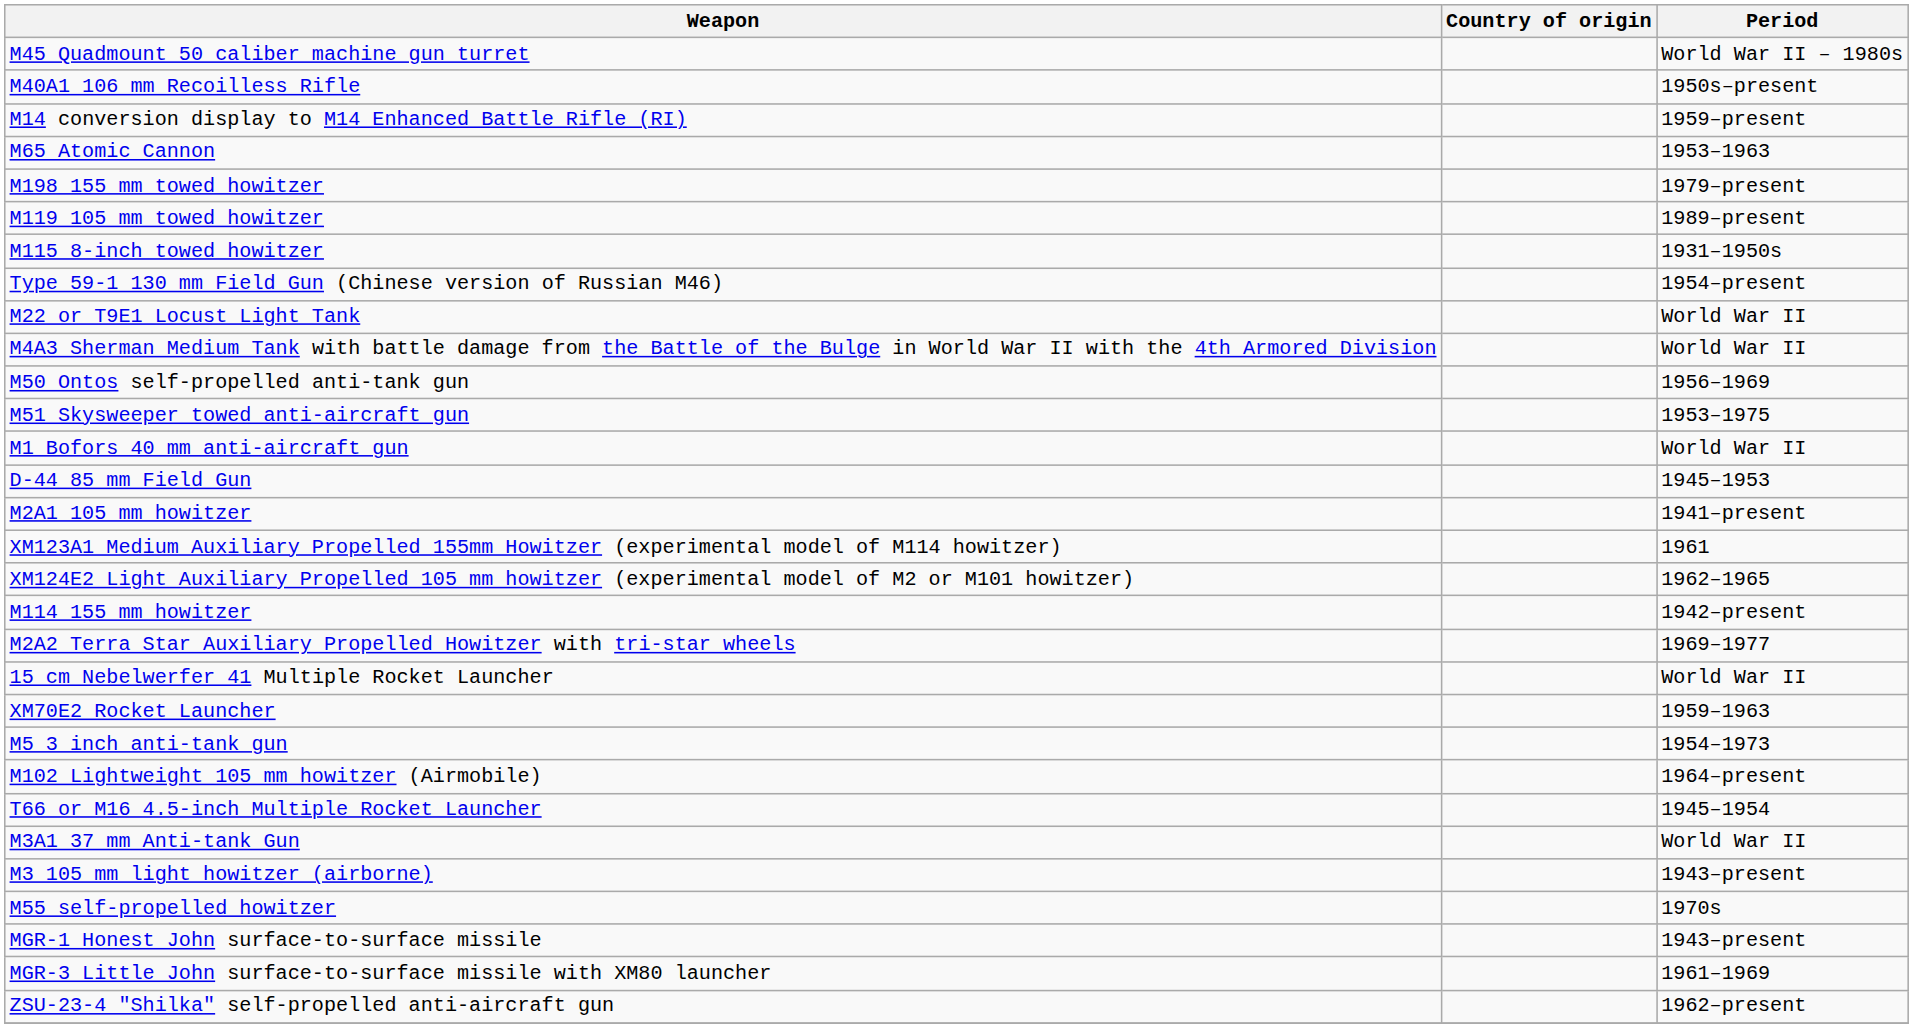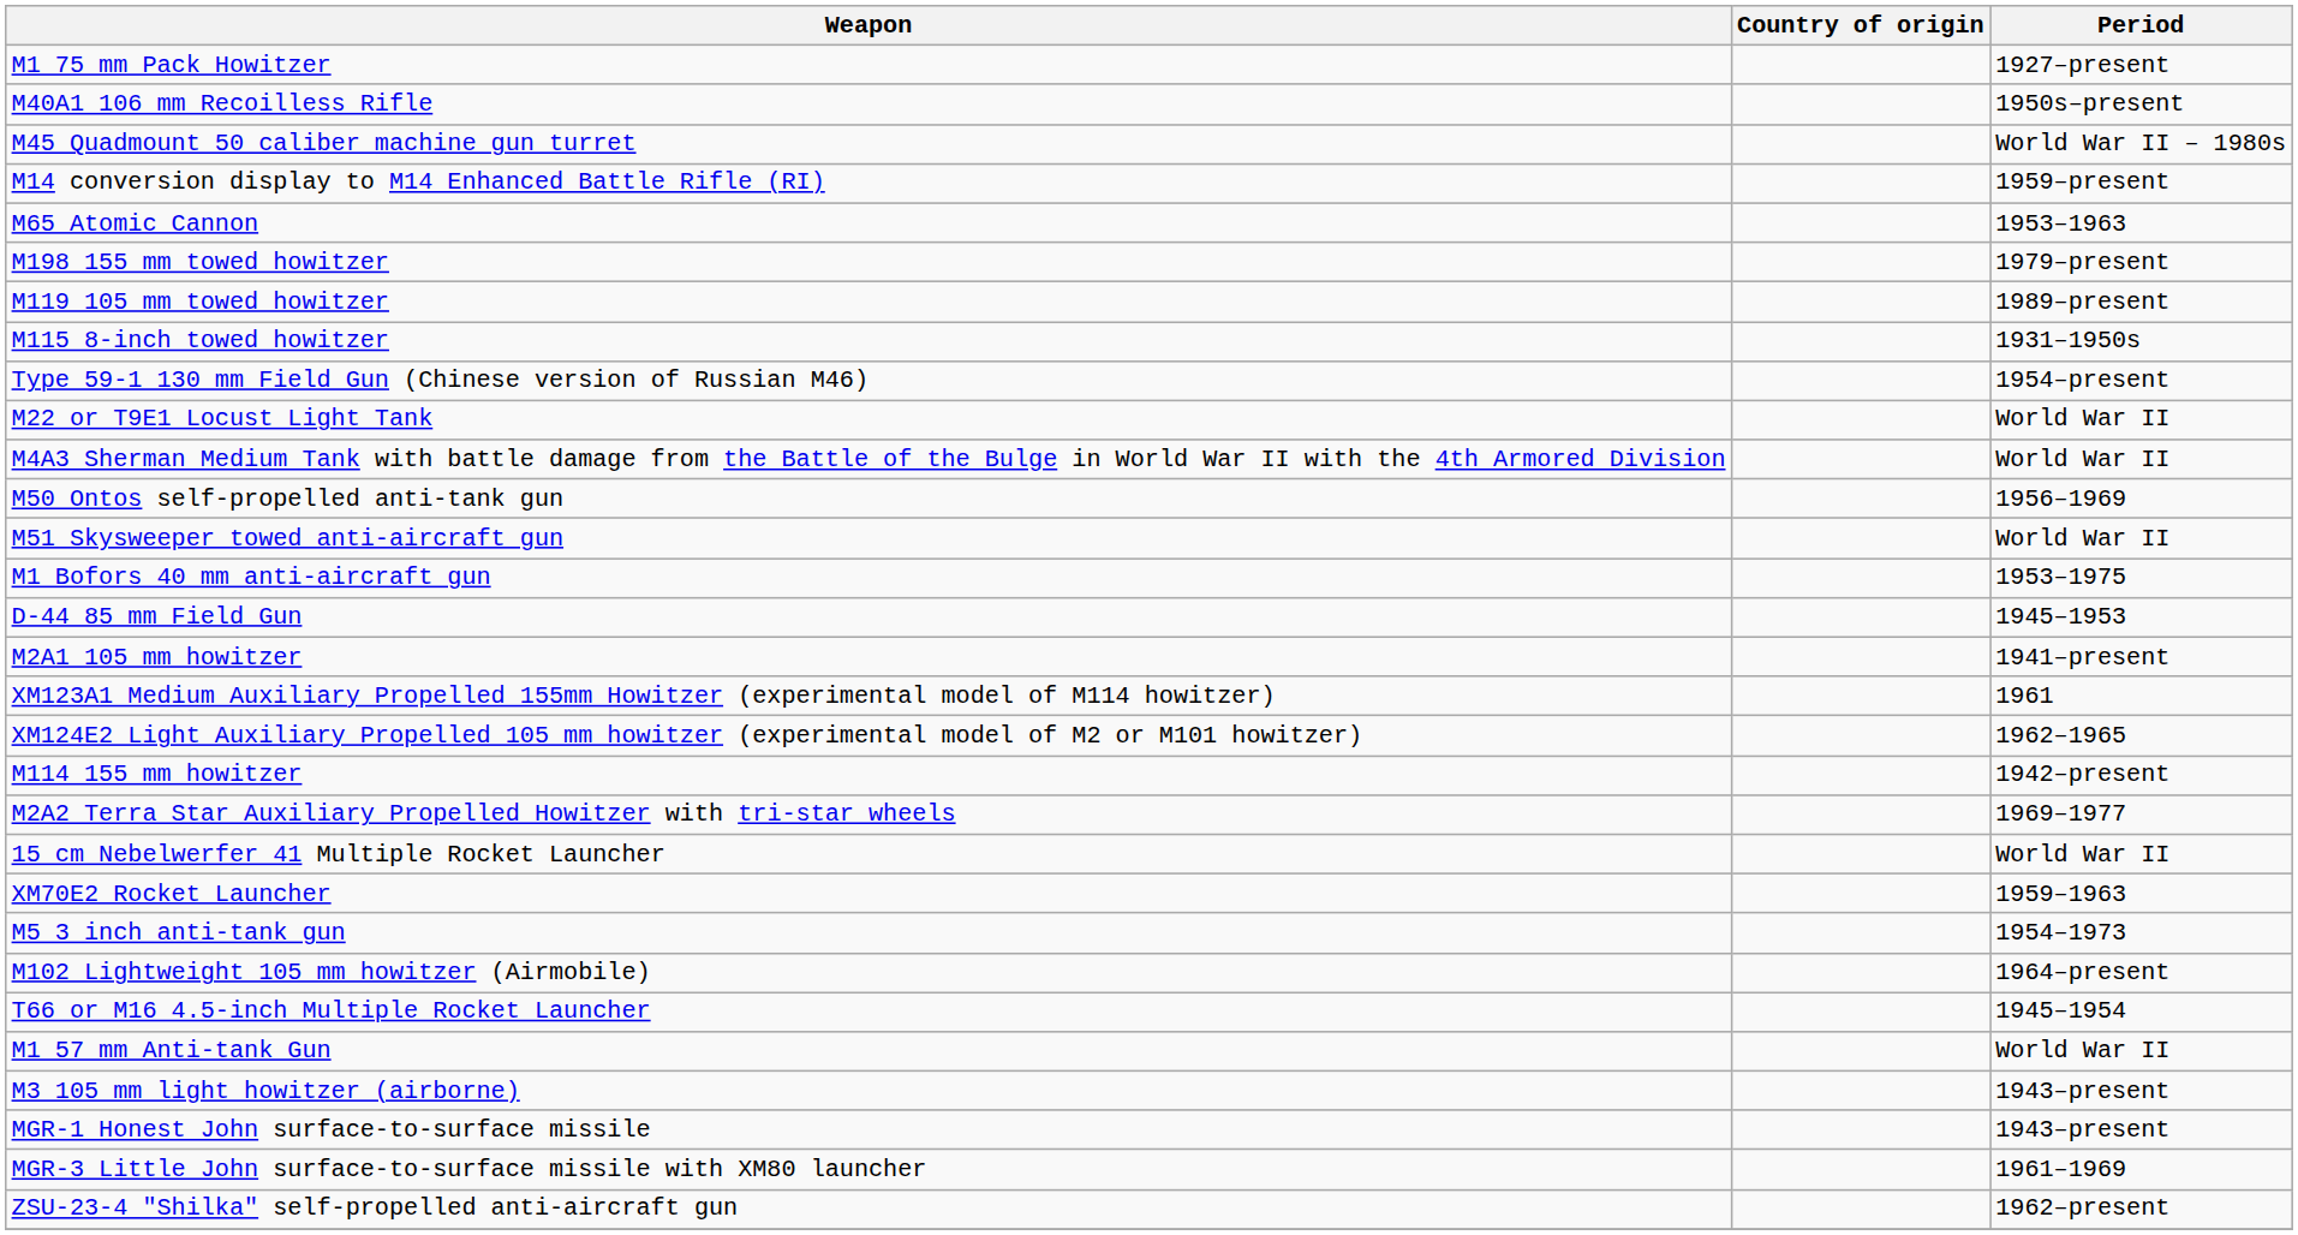+ row: M1 75 mm Pack Howitzer | 1927–present
rows swapped: M40A1 106 mm Recoilless Rifle <-> M45 Quadmount 50 caliber machine gun turret
M51 Skysweeper towed anti-aircraft gun | Period: 1953–1975 -> World War II
M1 Bofors 40 mm anti-aircraft gun | Period: World War II -> 1953–1975
- row: M3A1 37 mm Anti-tank Gun | World War II
+ row: M1 57 mm Anti-tank Gun | World War II
- row: M55 self-propelled howitzer | 1970s
